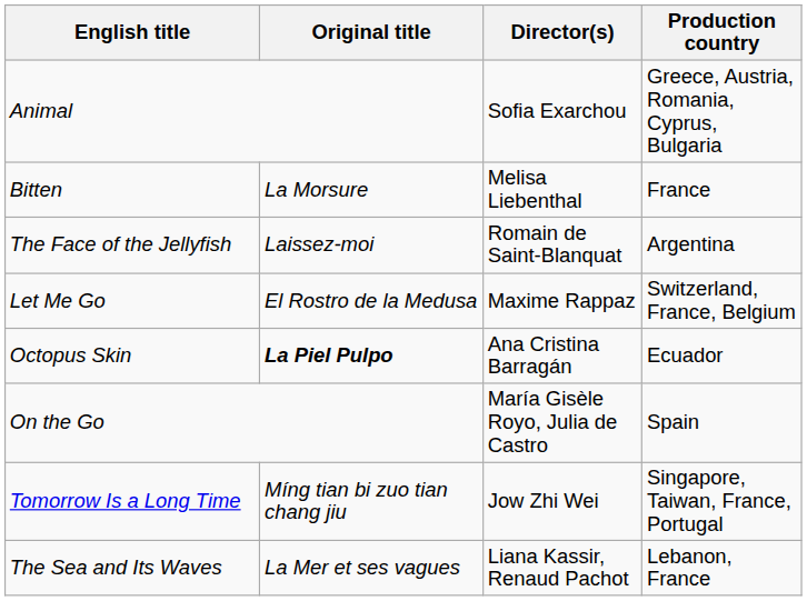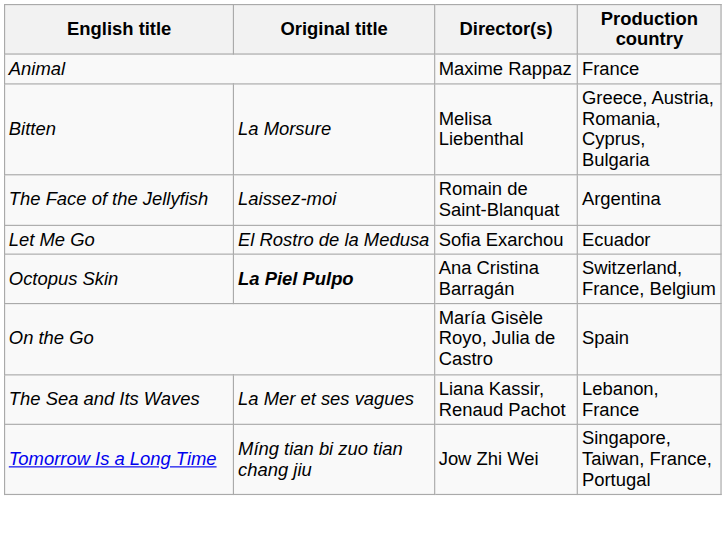Animal | Director(s): Sofia Exarchou -> Maxime Rappaz
Animal | Production country: Greece, Austria, Romania, Cyprus, Bulgaria -> France
Bitten | Production country: France -> Greece, Austria, Romania, Cyprus, Bulgaria
Let Me Go | Director(s): Maxime Rappaz -> Sofia Exarchou
Let Me Go | Production country: Switzerland, France, Belgium -> Ecuador
Octopus Skin | Production country: Ecuador -> Switzerland, France, Belgium
rows swapped: The Sea and Its Waves <-> Tomorrow Is a Long Time
